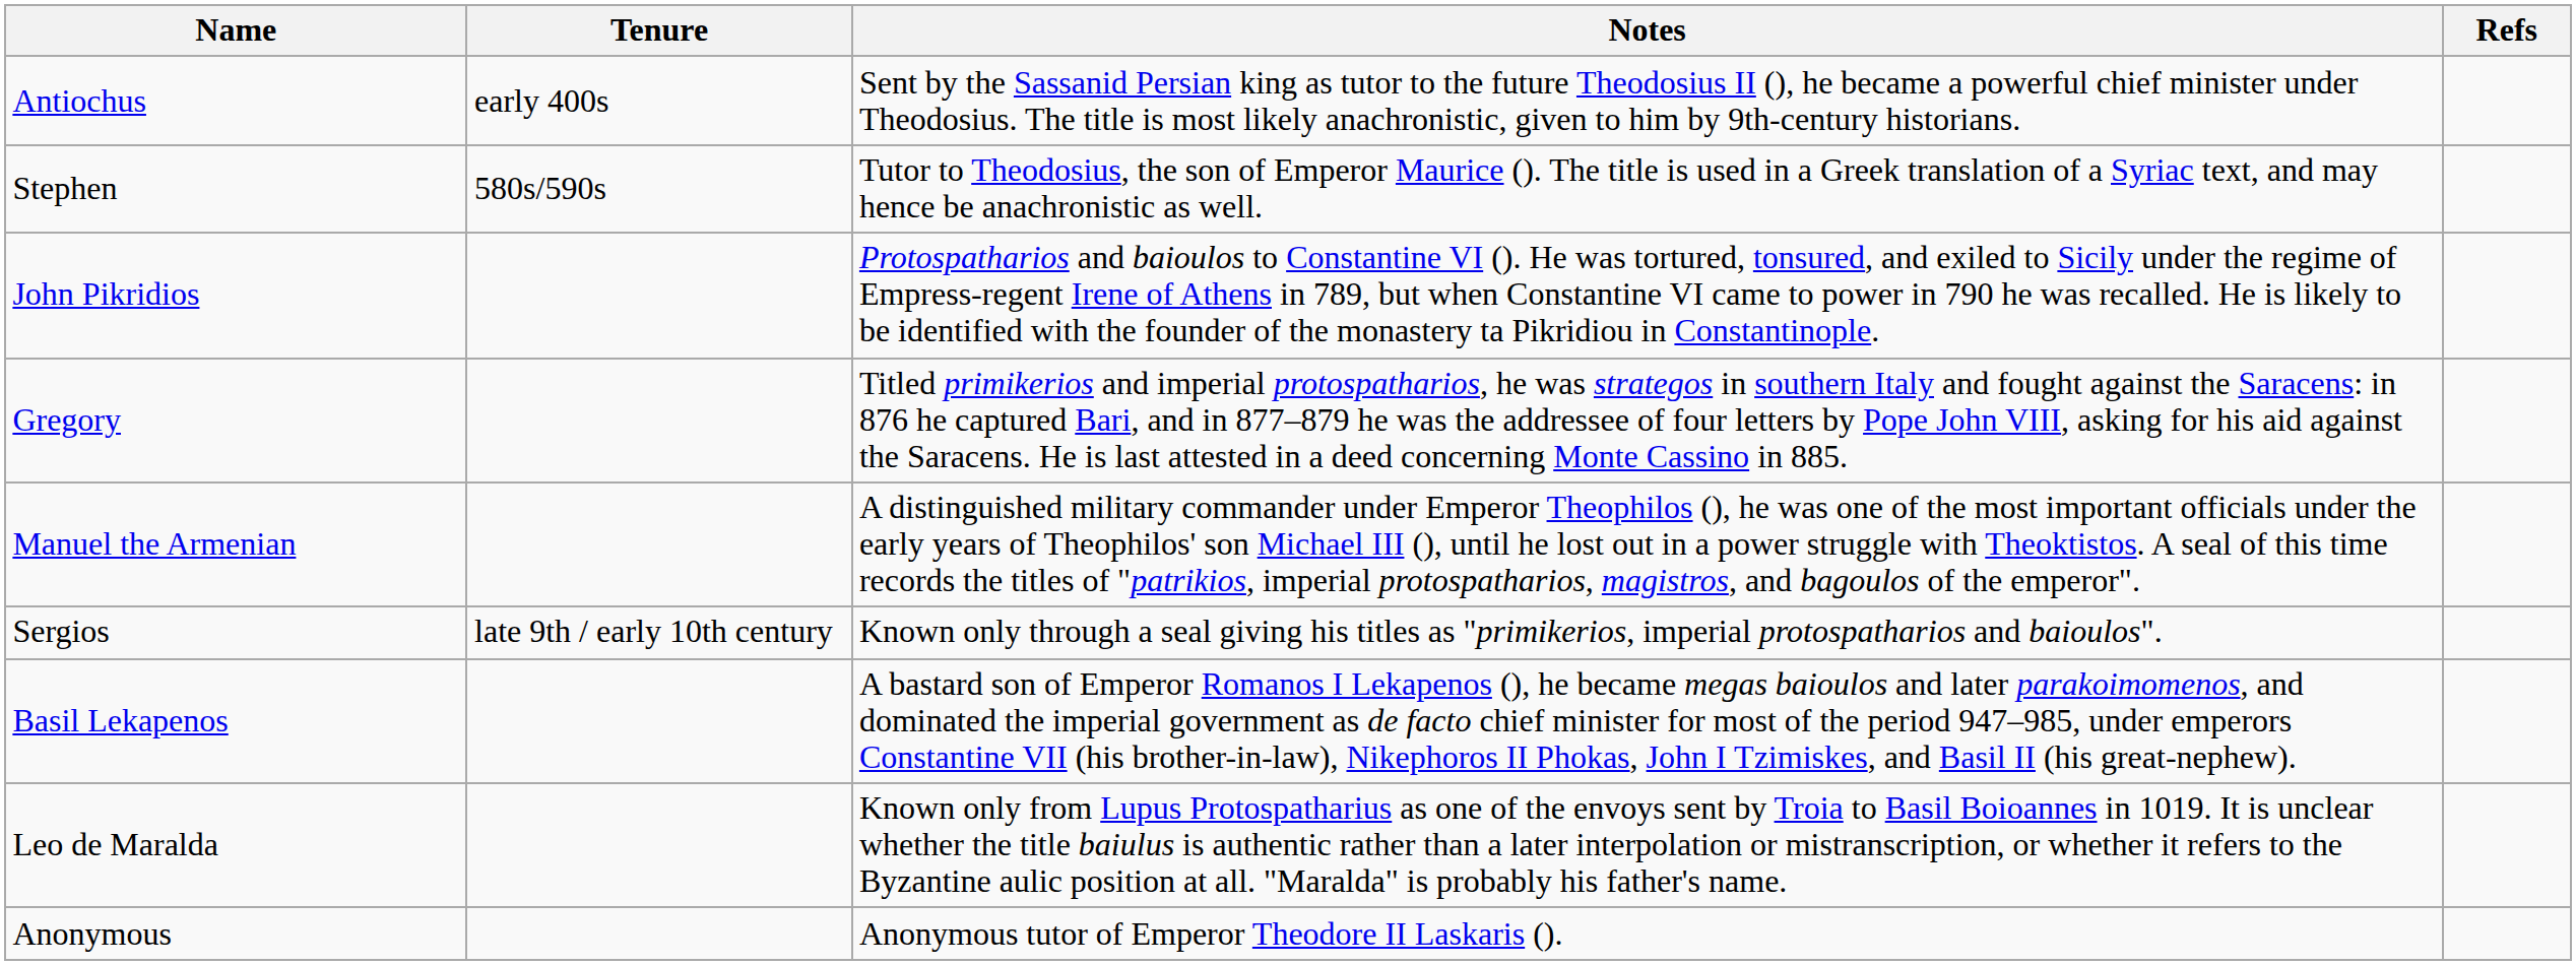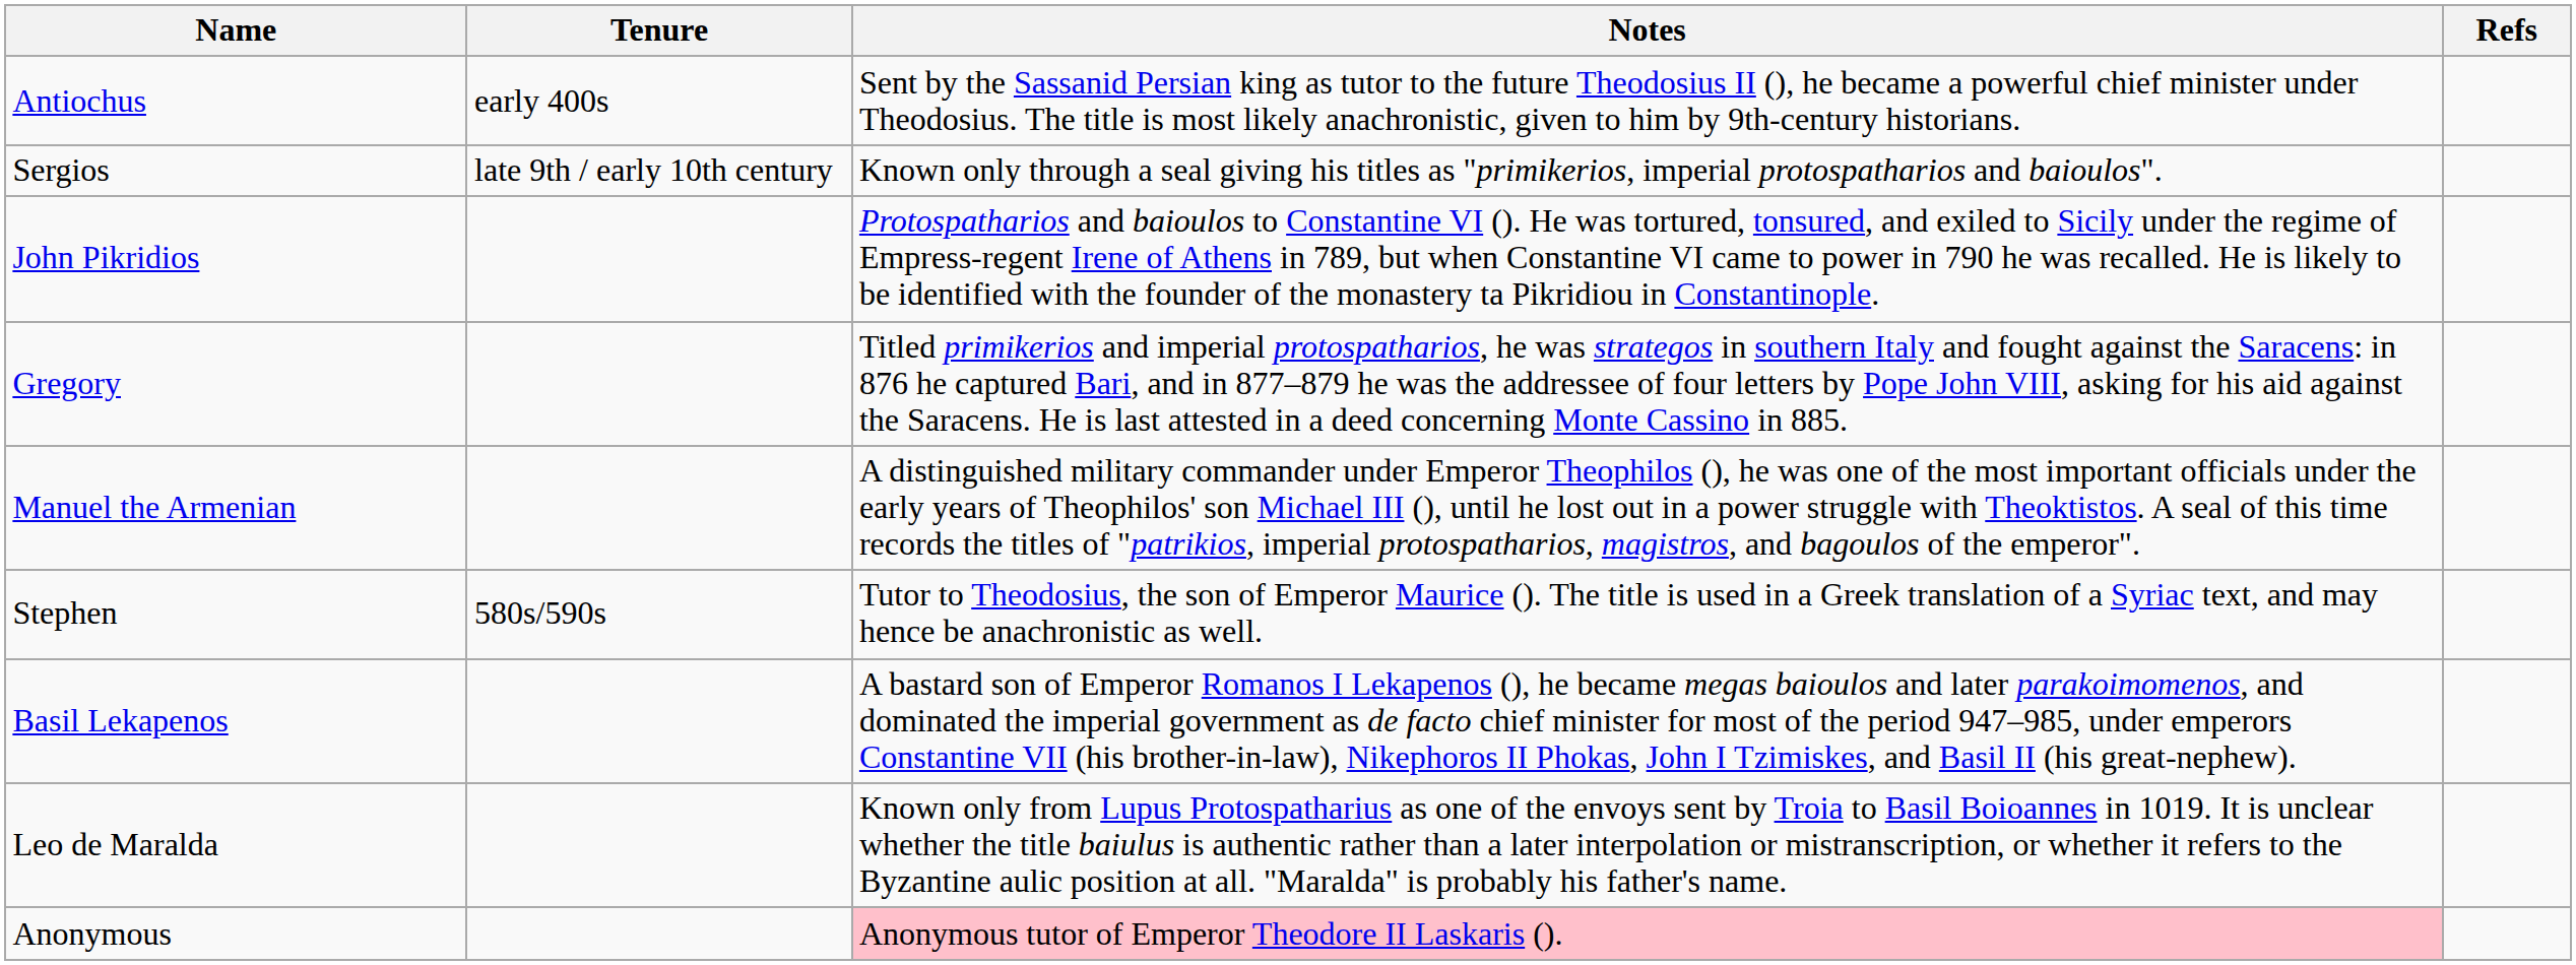rows swapped: Stephen <-> Sergios
Anonymous | Notes: no background -> pink background
